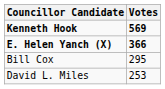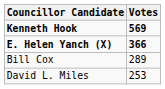Bill Cox | Votes: 295 -> 289
